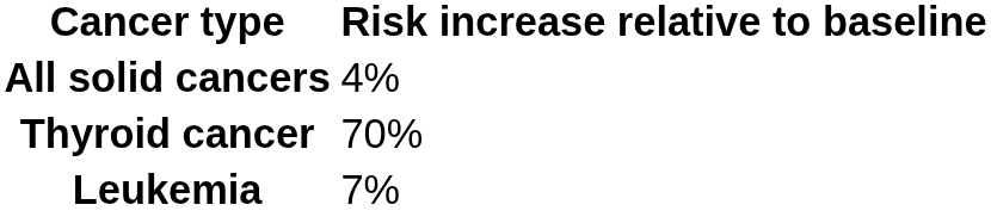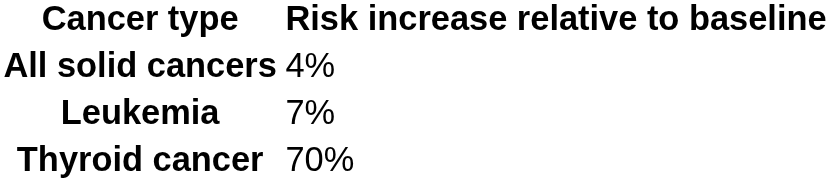rows swapped: Leukemia <-> Thyroid cancer
